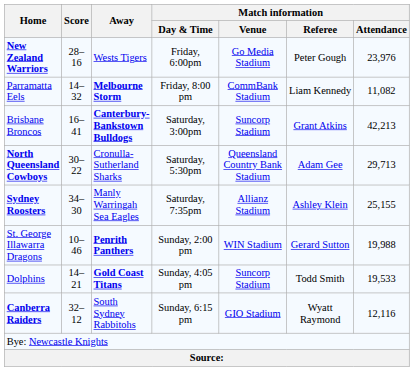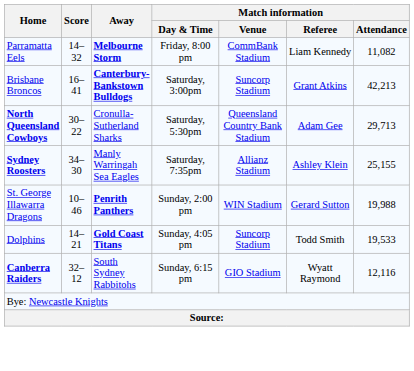- row: New Zealand Warriors | 28–16 | Wests Tigers | Friday, 6:00pm | Go Media Stadium | Peter Gough | 23,976
